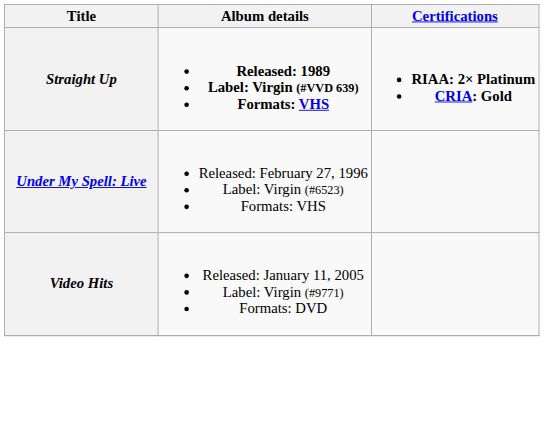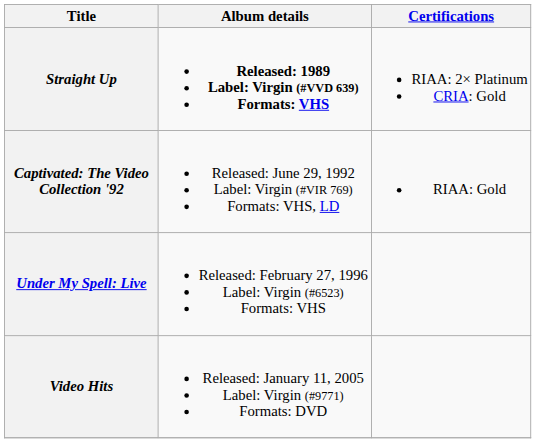Straight Up | Certifications: bold -> normal
+ row: Captivated: The Video Collection '92 | Released: June 29, 1992 Label: Virgin (#VIR 769) Formats: VHS, LD | RIAA: Gold
